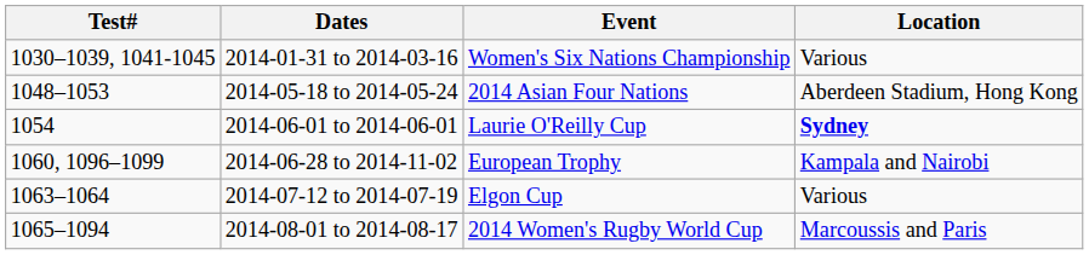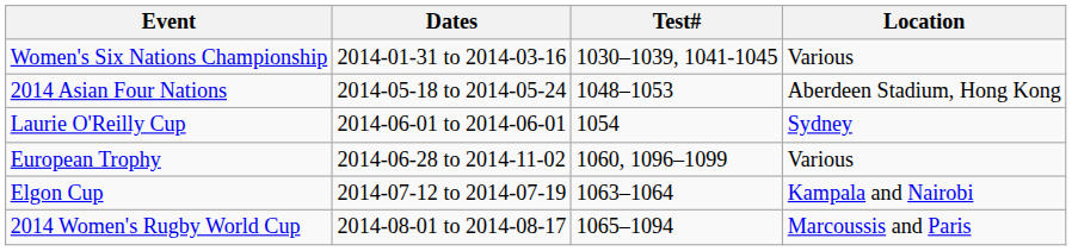columns swapped: Test# <-> Event
2014-06-01 to 2014-06-01 | Location: bold -> normal
2014-06-28 to 2014-11-02 | Location: Kampala and Nairobi -> Various
2014-07-12 to 2014-07-19 | Location: Various -> Kampala and Nairobi
